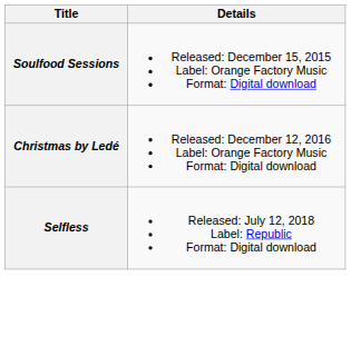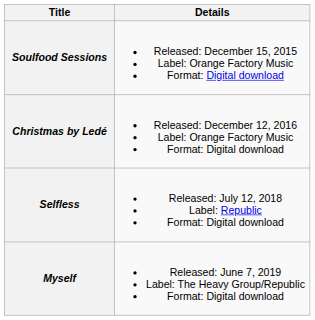+ row: Myself | Released: June 7, 2019 Label: The Heavy Group/Republic Format: Digital download
